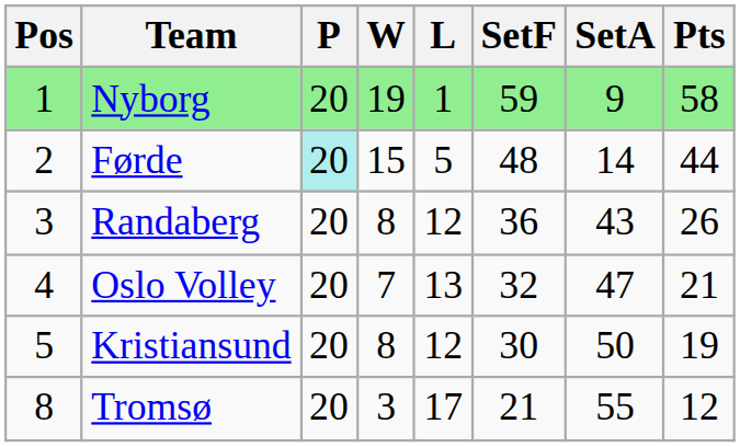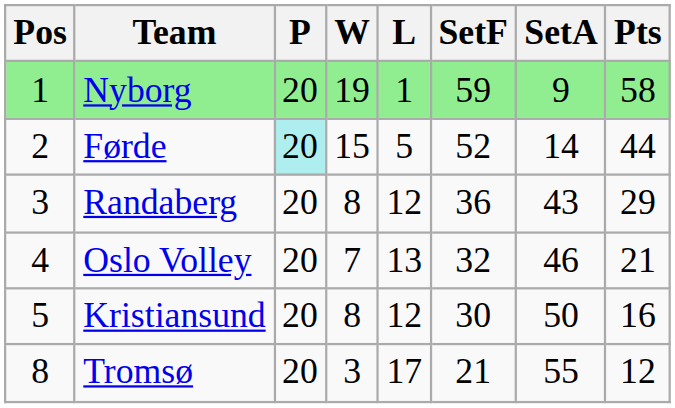Førde | SetF: 48 -> 52
Randaberg | Pts: 26 -> 29
Oslo Volley | SetA: 47 -> 46
Kristiansund | Pts: 19 -> 16
